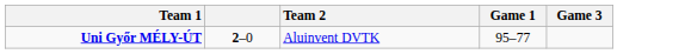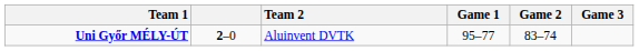+ column: Game 2 | 83–74
